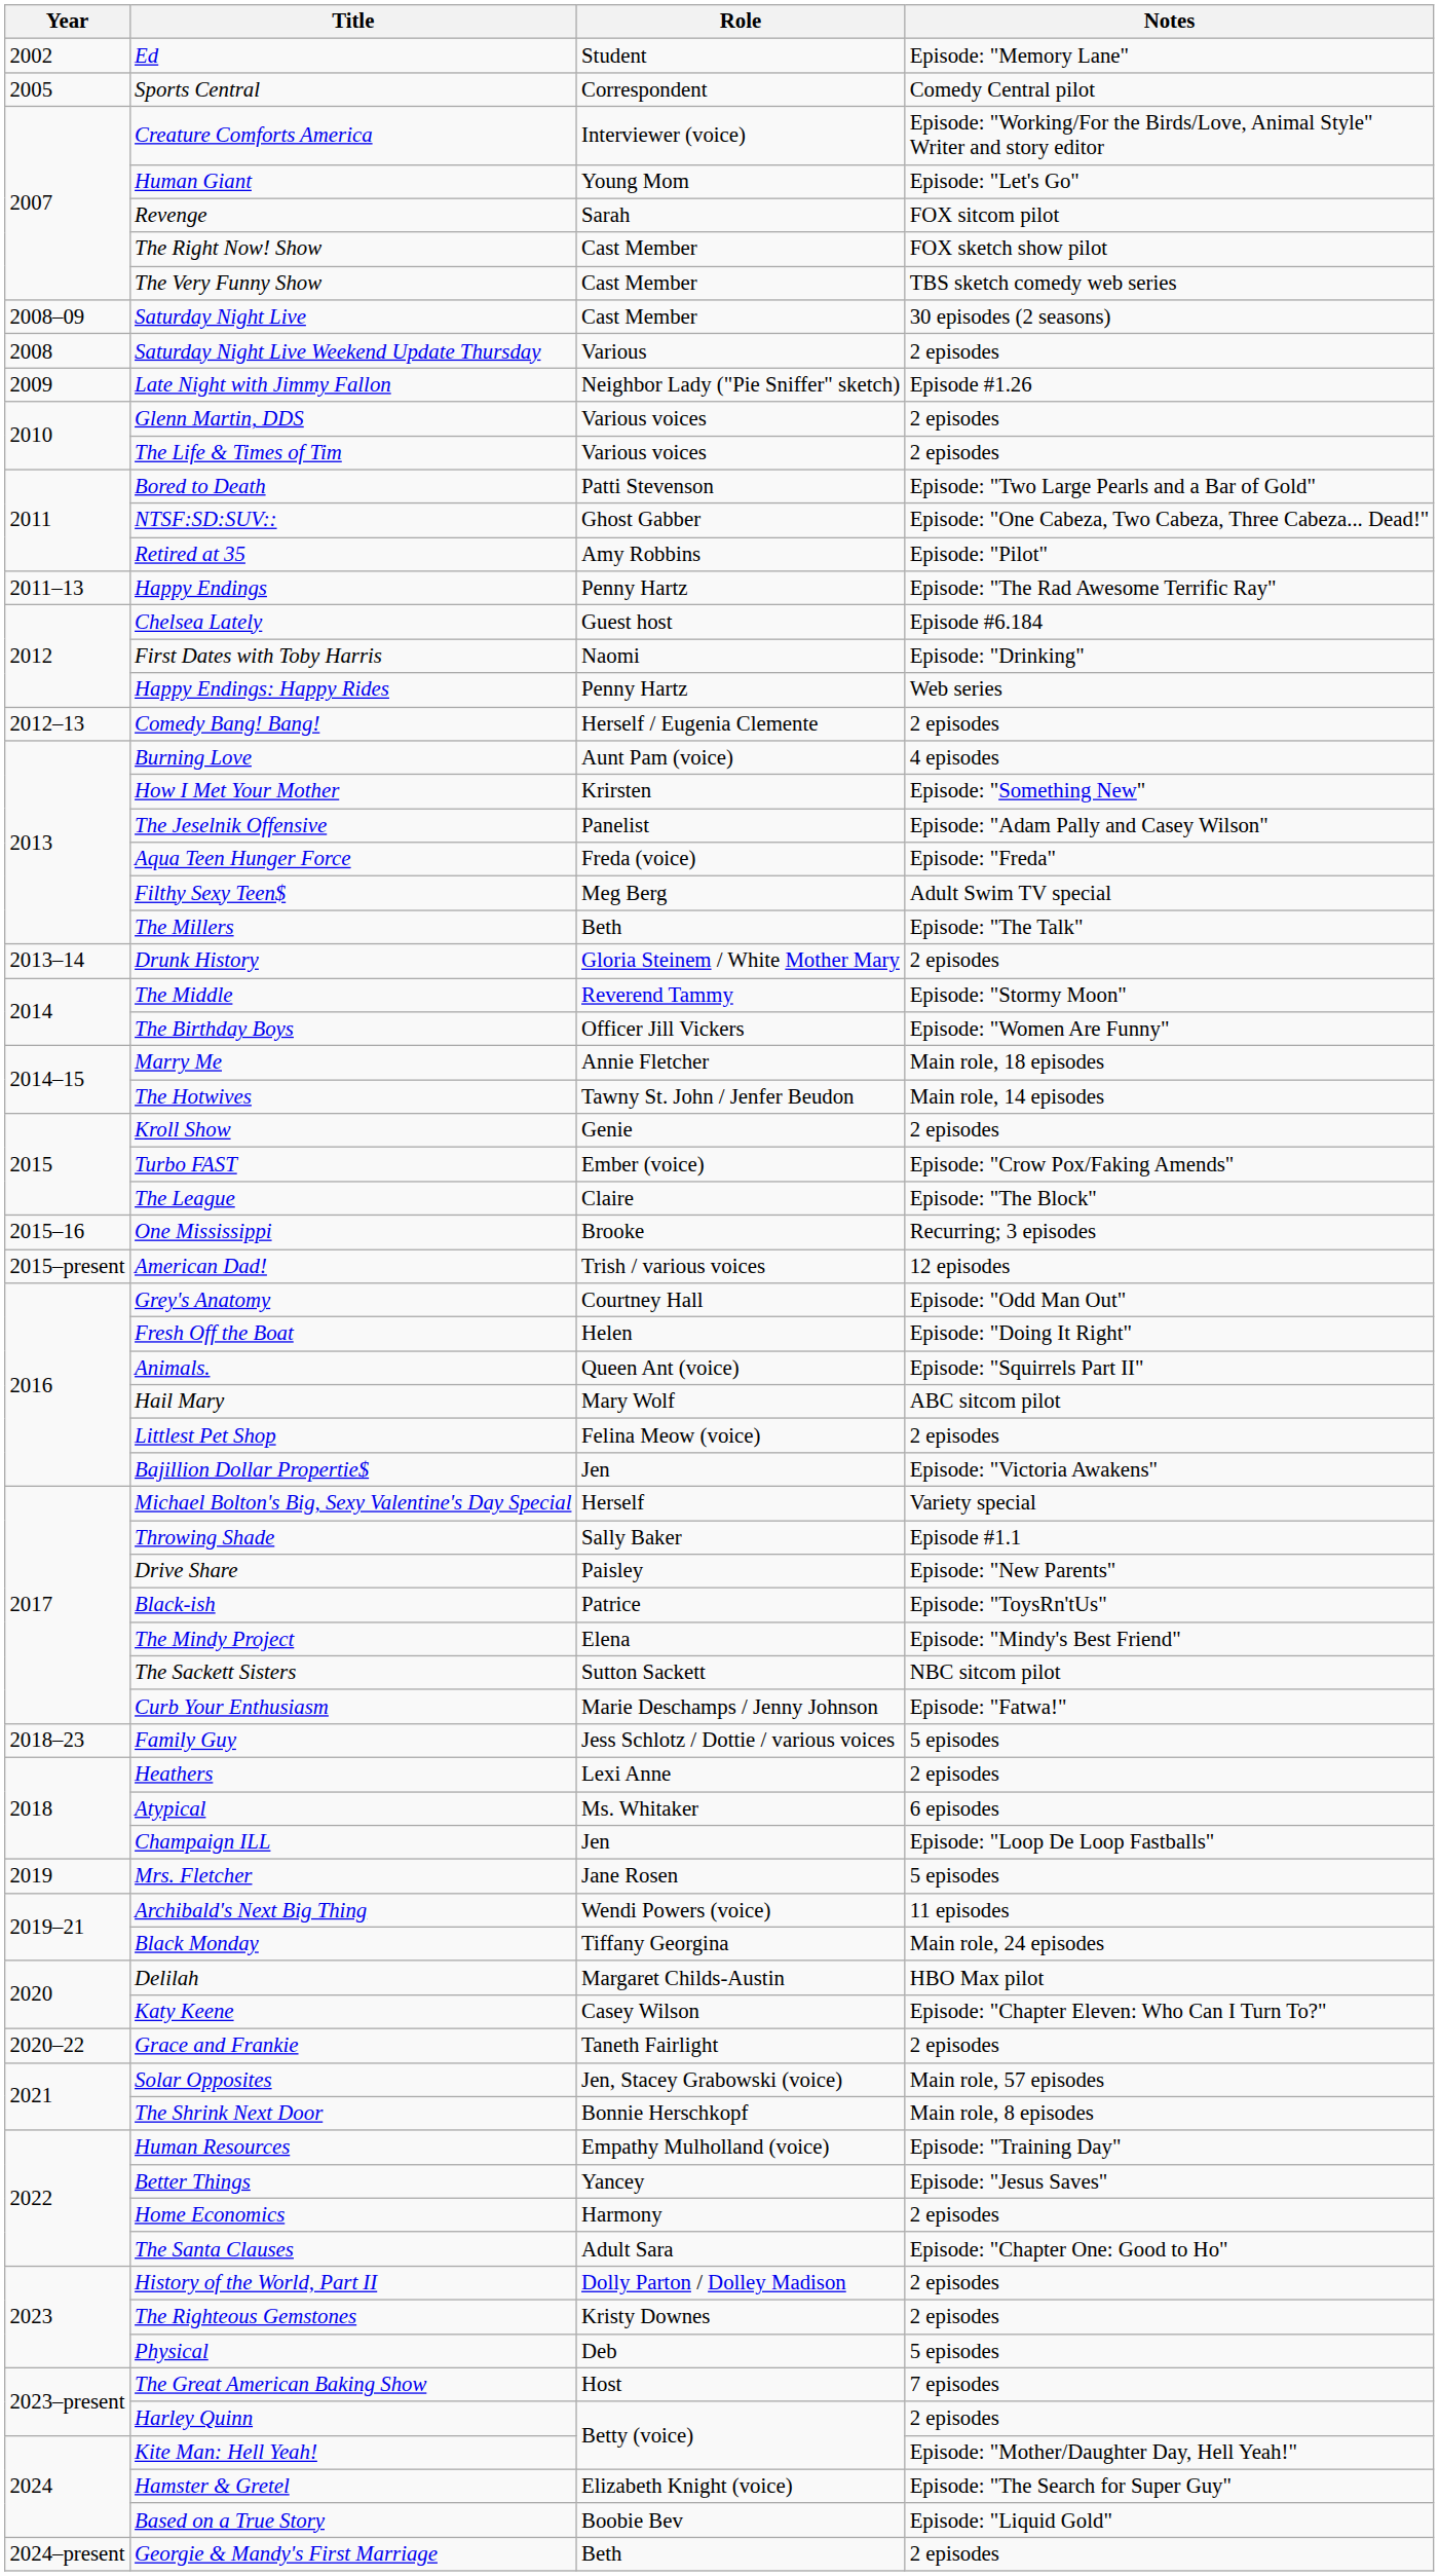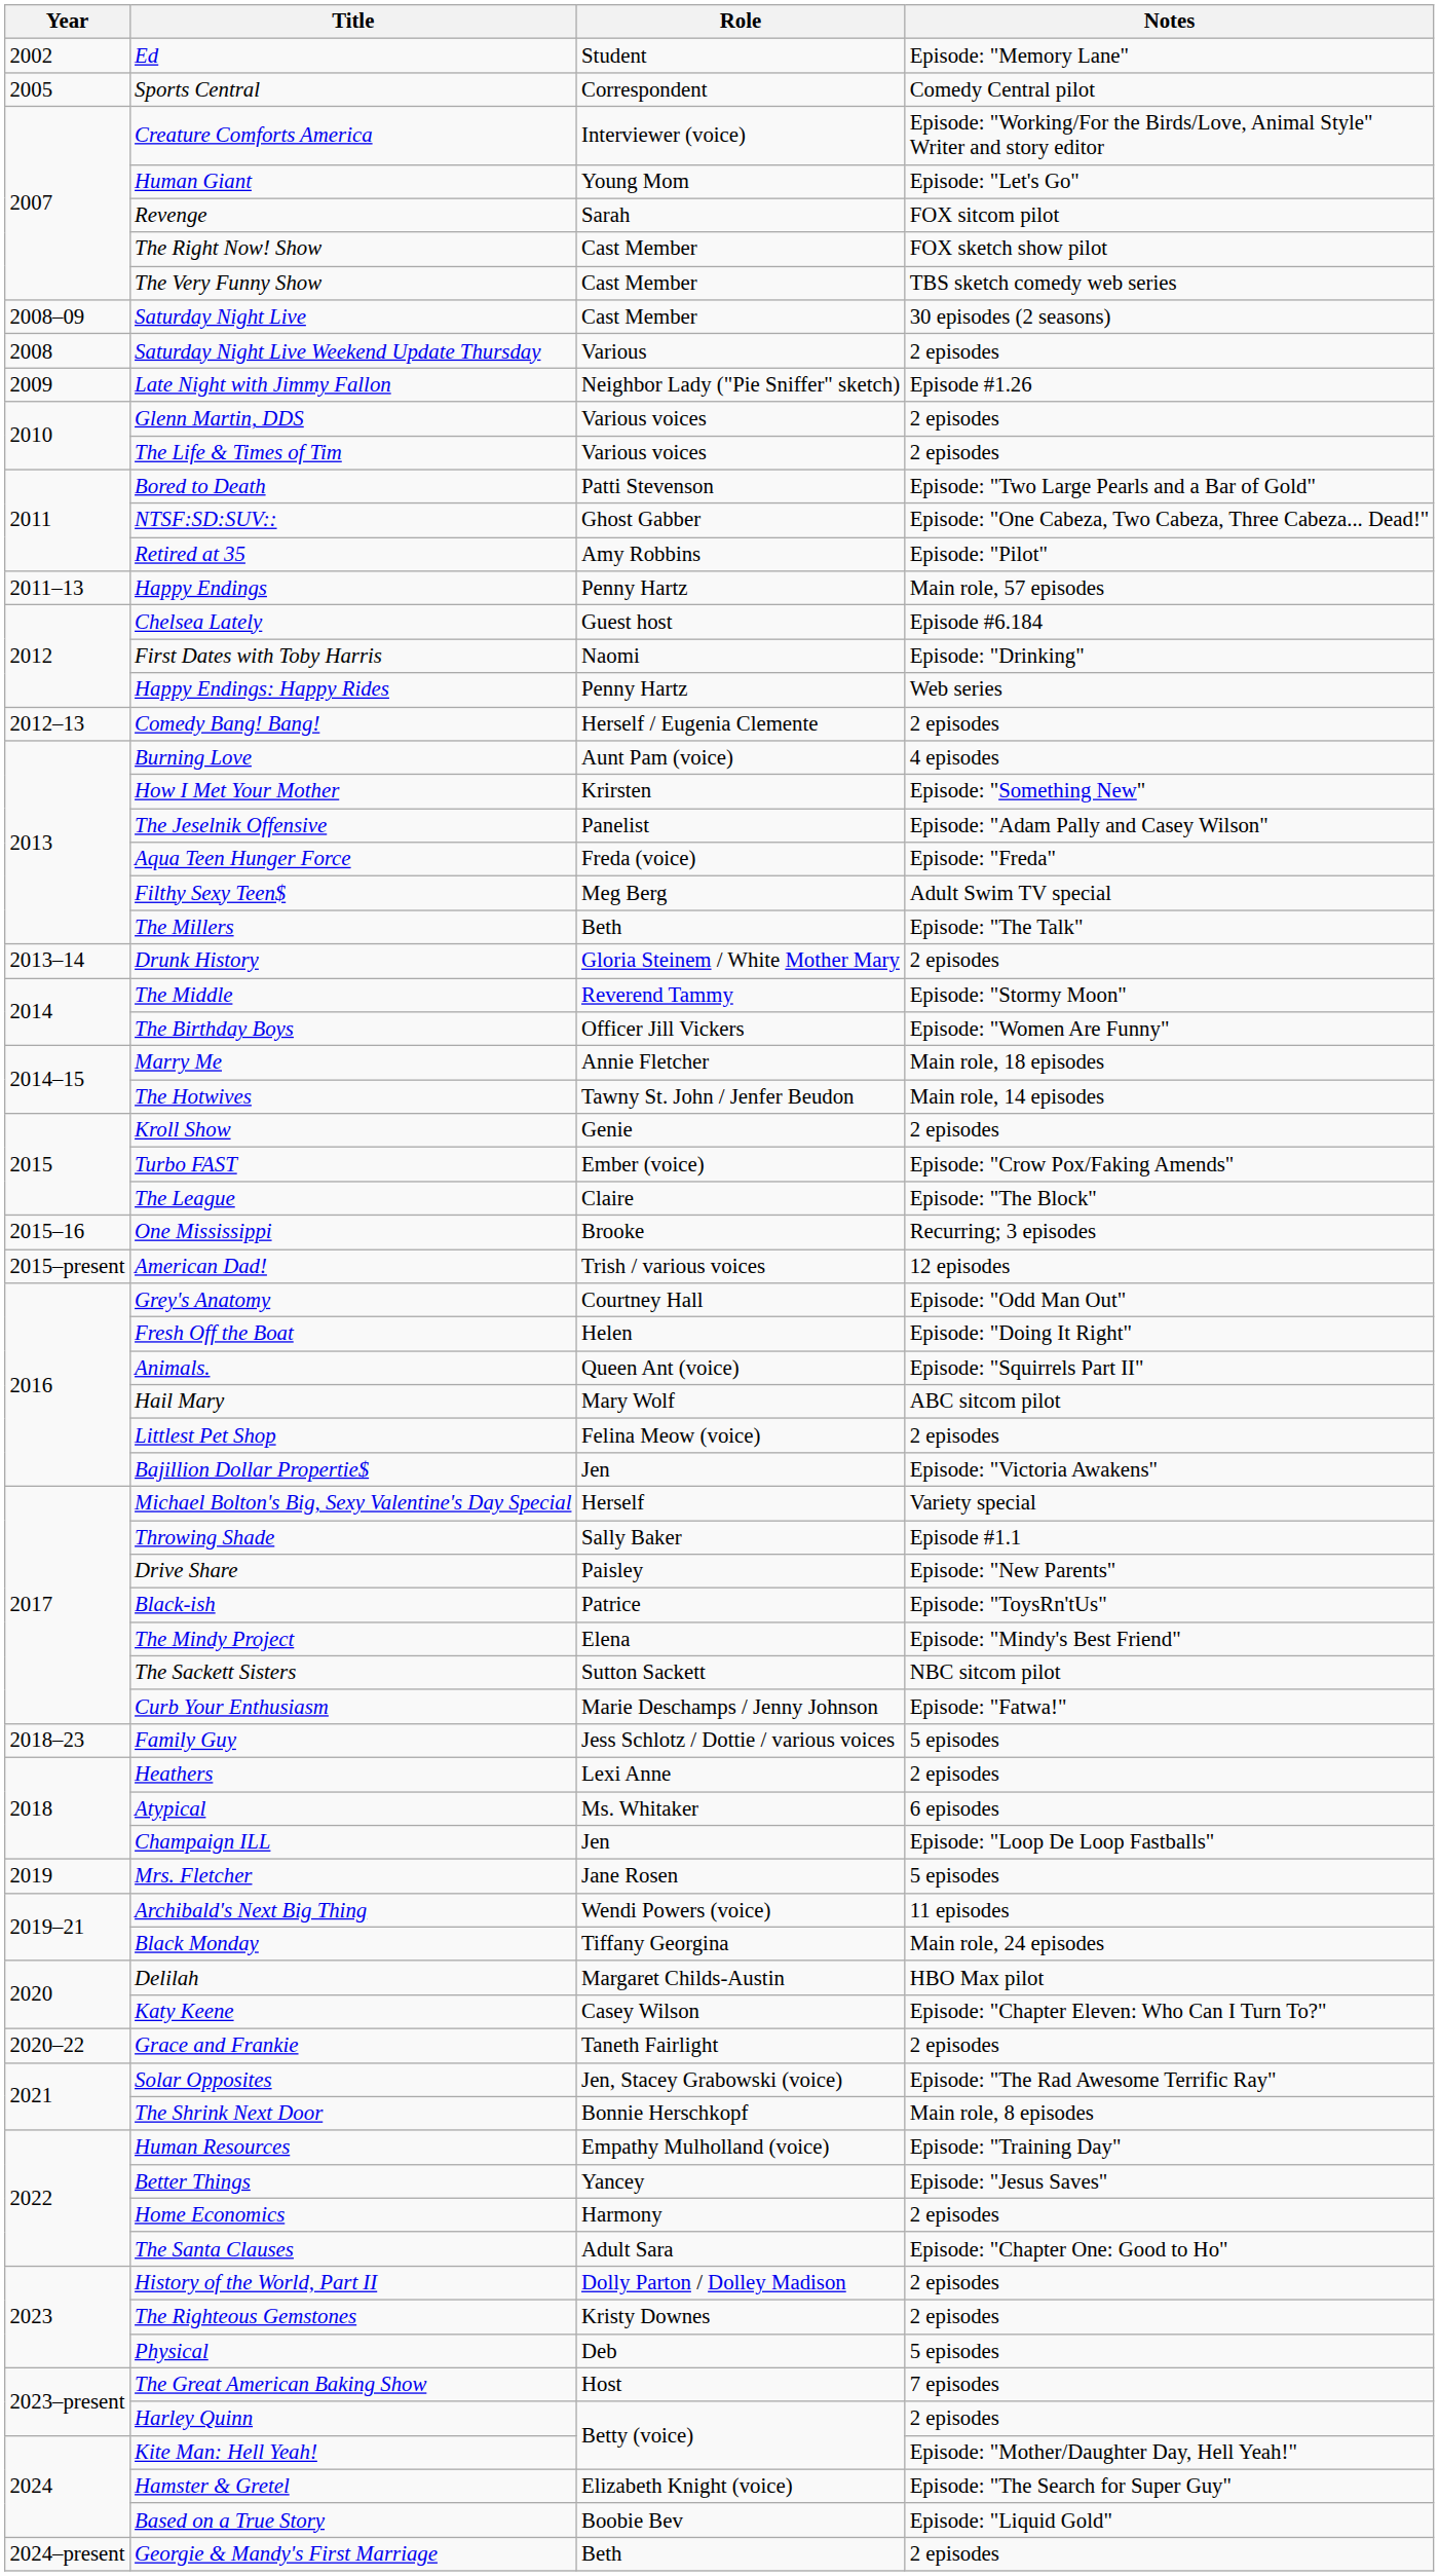Happy Endings | Notes: Episode: "The Rad Awesome Terrific Ray" -> Main role, 57 episodes
Solar Opposites | Notes: Main role, 57 episodes -> Episode: "The Rad Awesome Terrific Ray"
